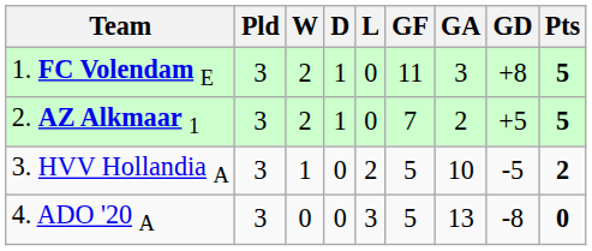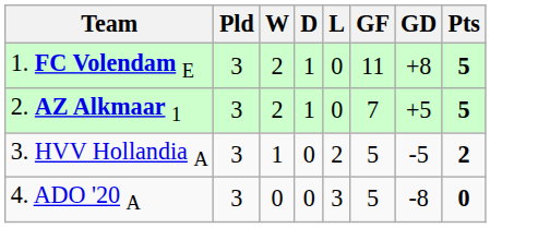- column: GA | 3 | 2 | 10 | 13
